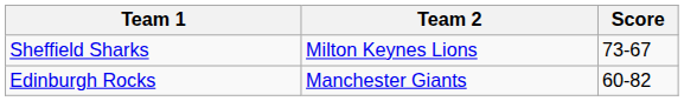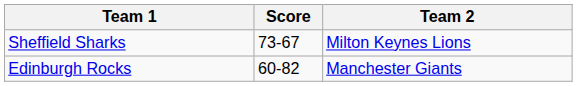columns swapped: Team 2 <-> Score
